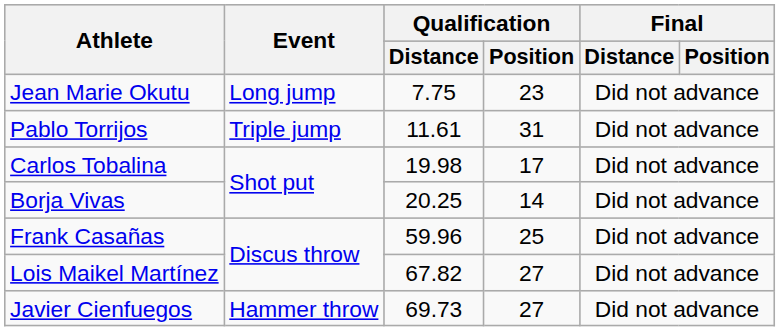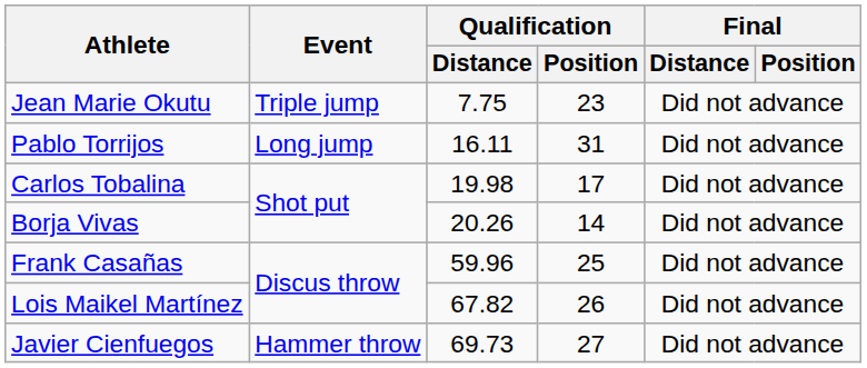Jean Marie Okutu | Event: Long jump -> Triple jump
Pablo Torrijos | Event: Triple jump -> Long jump
Pablo Torrijos | Qualification / Distance: 11.61 -> 16.11
Borja Vivas | Qualification / Distance: 20.25 -> 20.26
Lois Maikel Martínez | Qualification / Position: 27 -> 26
